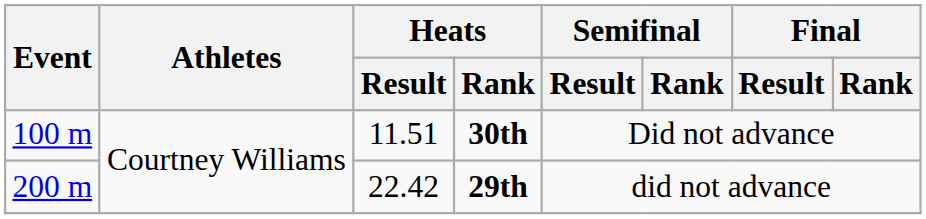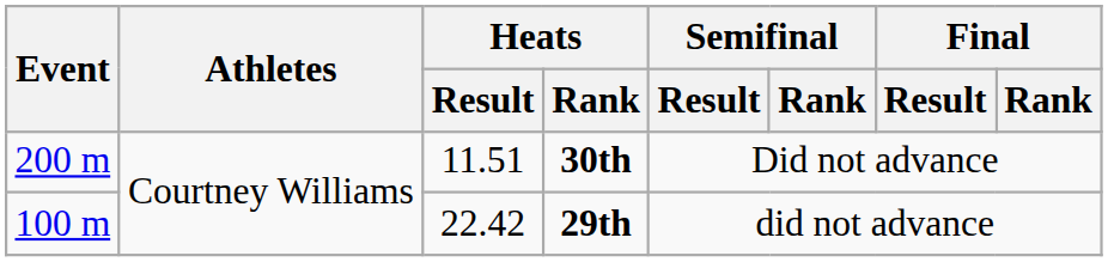30th | Event: 100 m -> 200 m
29th | Event: 200 m -> 100 m
